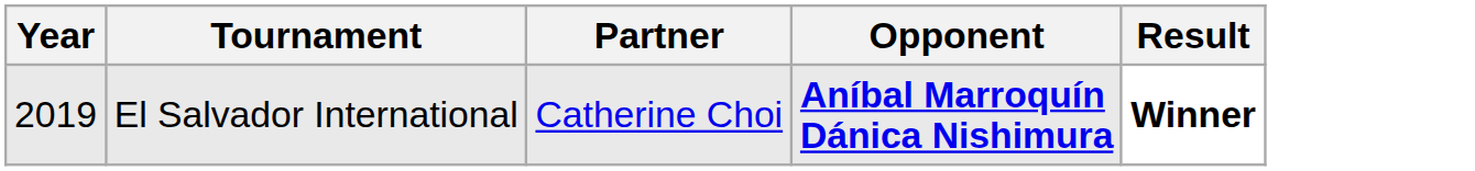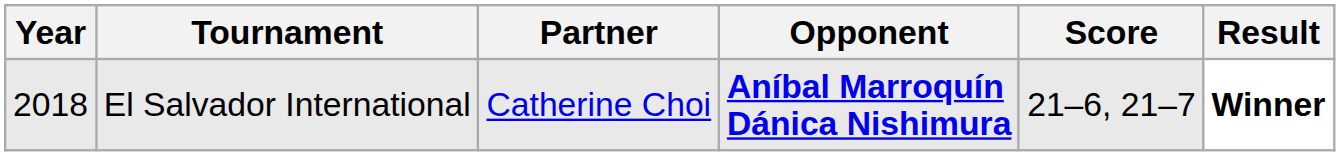+ column: Score | 21–6, 21–7
El Salvador International | Year: 2019 -> 2018
